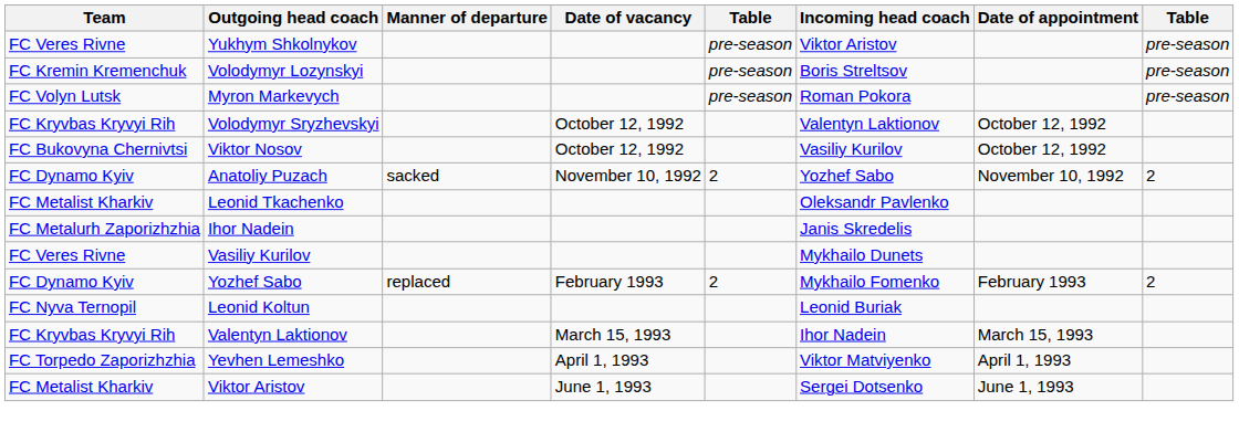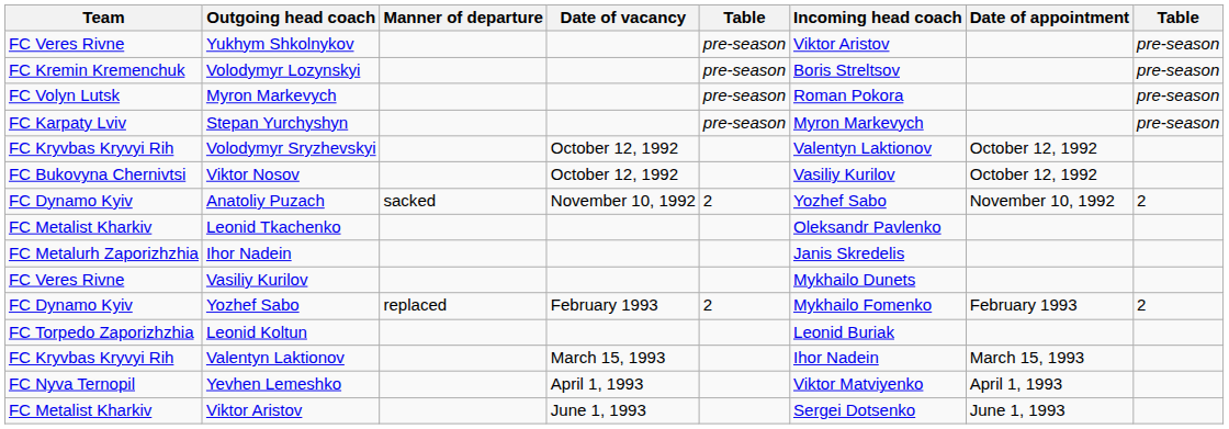+ row: FC Karpaty Lviv | Stepan Yurchyshyn | pre-season | Myron Markevych | pre-season
Leonid Koltun | Team: FC Nyva Ternopil -> FC Torpedo Zaporizhzhia
Yevhen Lemeshko | Team: FC Torpedo Zaporizhzhia -> FC Nyva Ternopil
